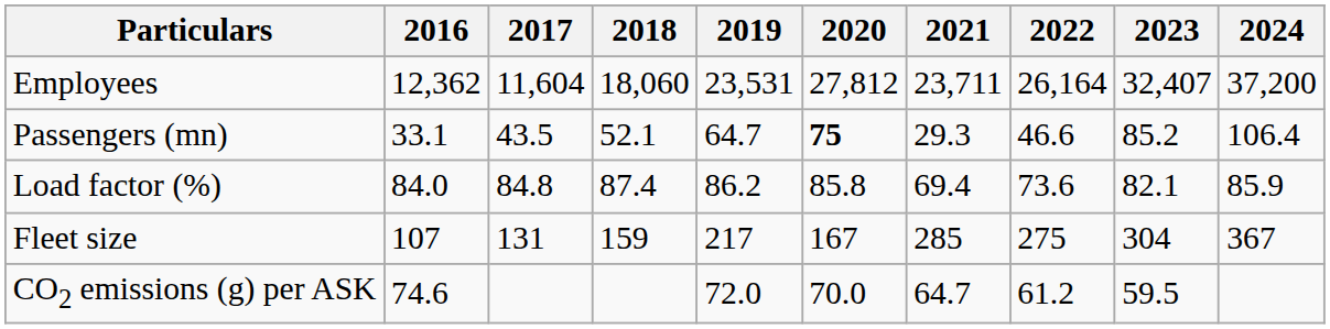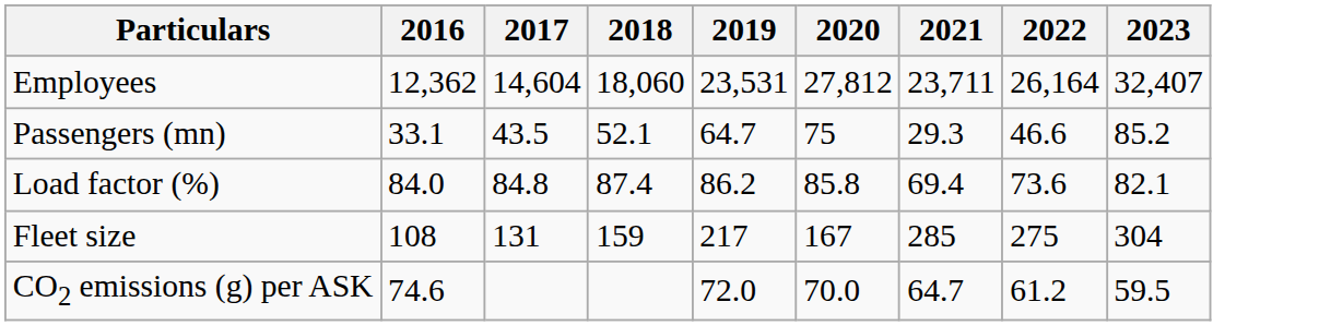- column: 2024 | 37,200 | 106.4 | 85.9 | 367
Employees | 2017: 11,604 -> 14,604
Passengers (mn) | 2020: bold -> normal
Fleet size | 2016: 107 -> 108
